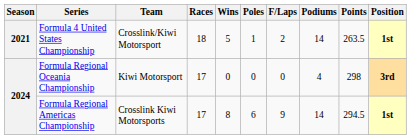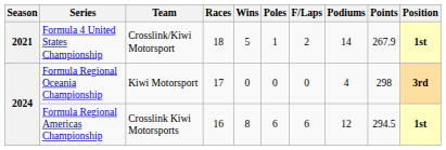Formula 4 United States Championship | Points: 263.5 -> 267.9
Formula Regional Americas Championship | Races: 17 -> 16
Formula Regional Americas Championship | F/Laps: 9 -> 6
Formula Regional Americas Championship | Podiums: 14 -> 12
